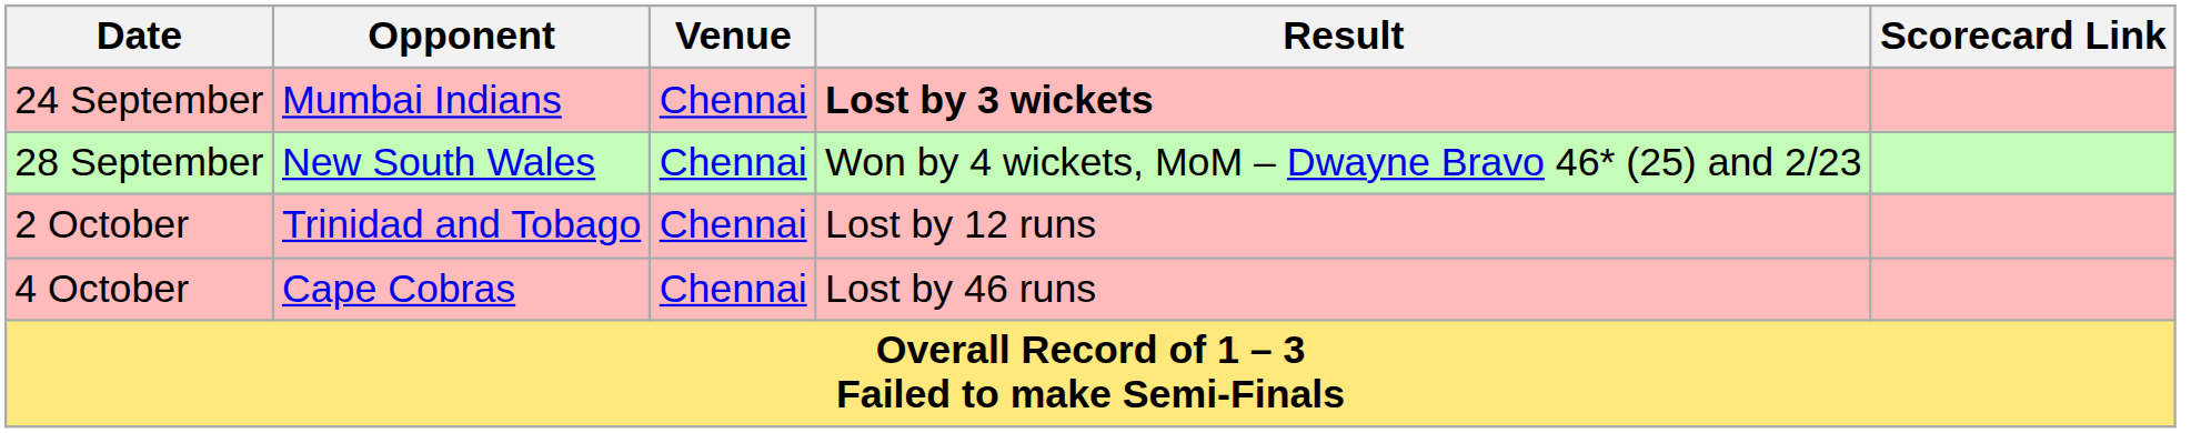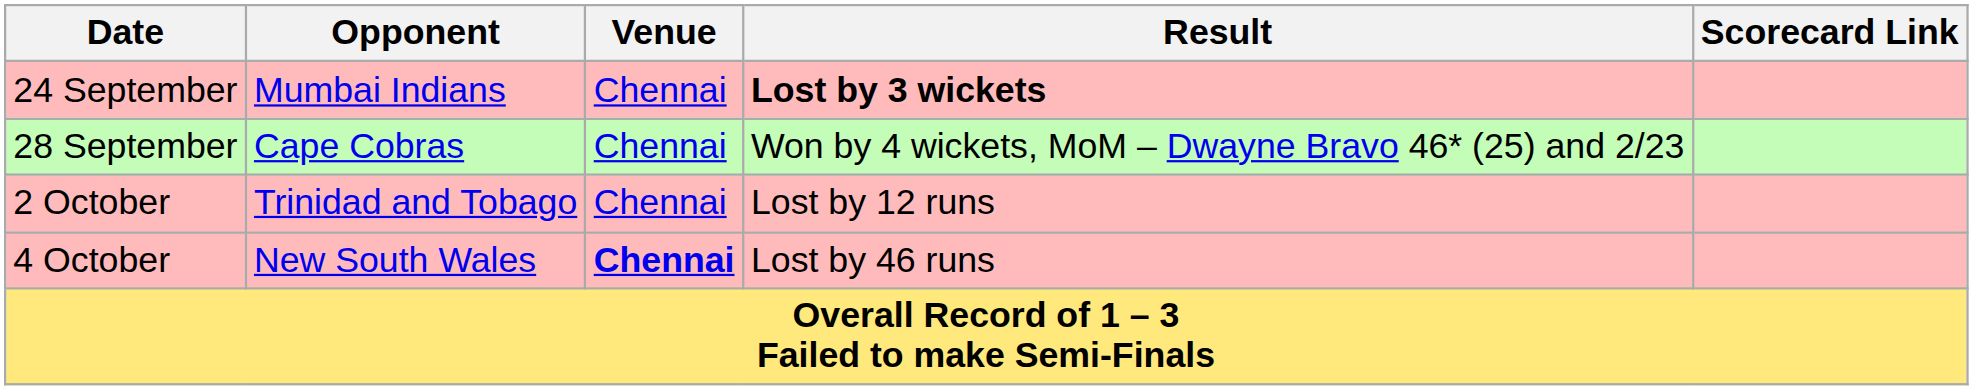28 September | Opponent: New South Wales -> Cape Cobras
4 October | Opponent: Cape Cobras -> New South Wales
4 October | Venue: normal -> bold
